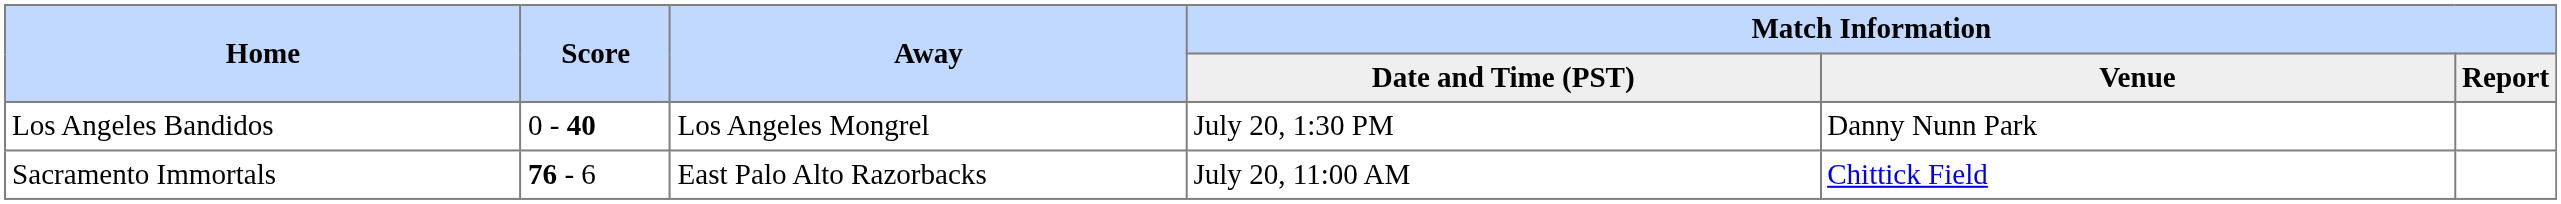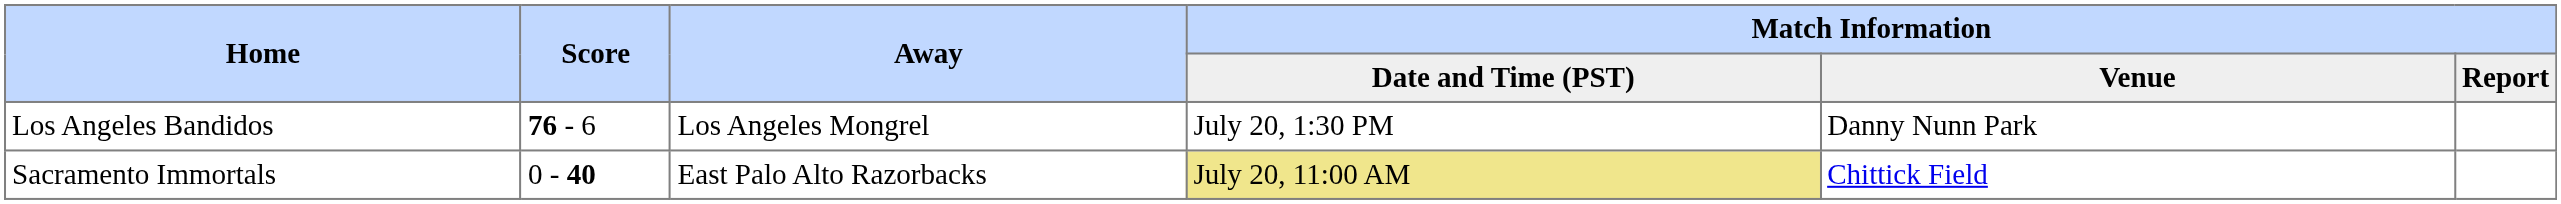Los Angeles Bandidos | Score: 0 - 40 -> 76 - 6
Sacramento Immortals | Score: 76 - 6 -> 0 - 40
Sacramento Immortals | column 4: no background -> khaki background
